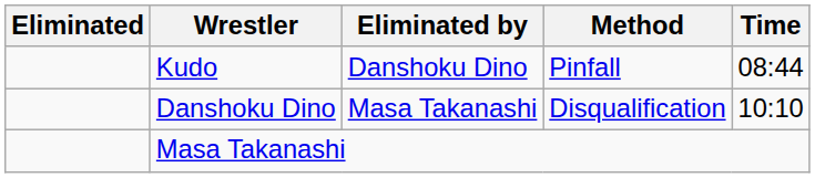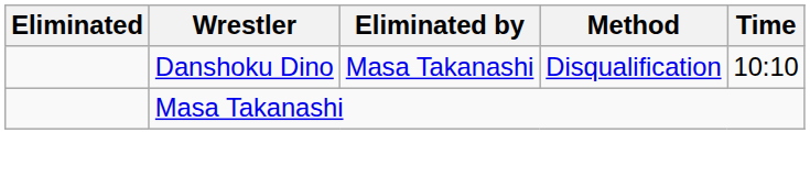- row: Kudo | Danshoku Dino | Pinfall | 08:44
